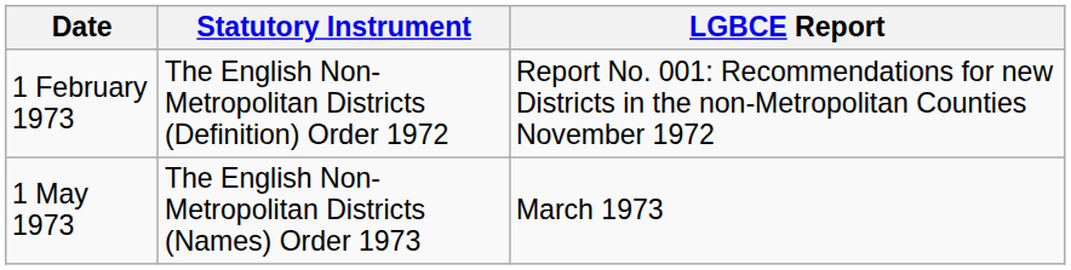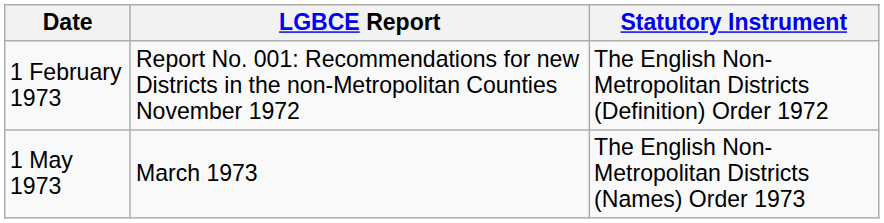columns swapped: Statutory Instrument <-> LGBCE Report
